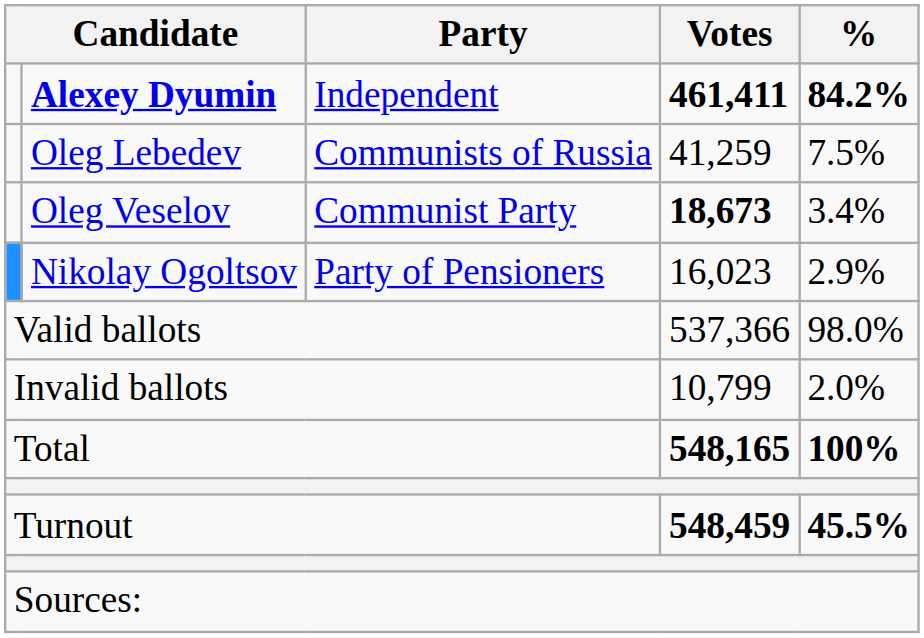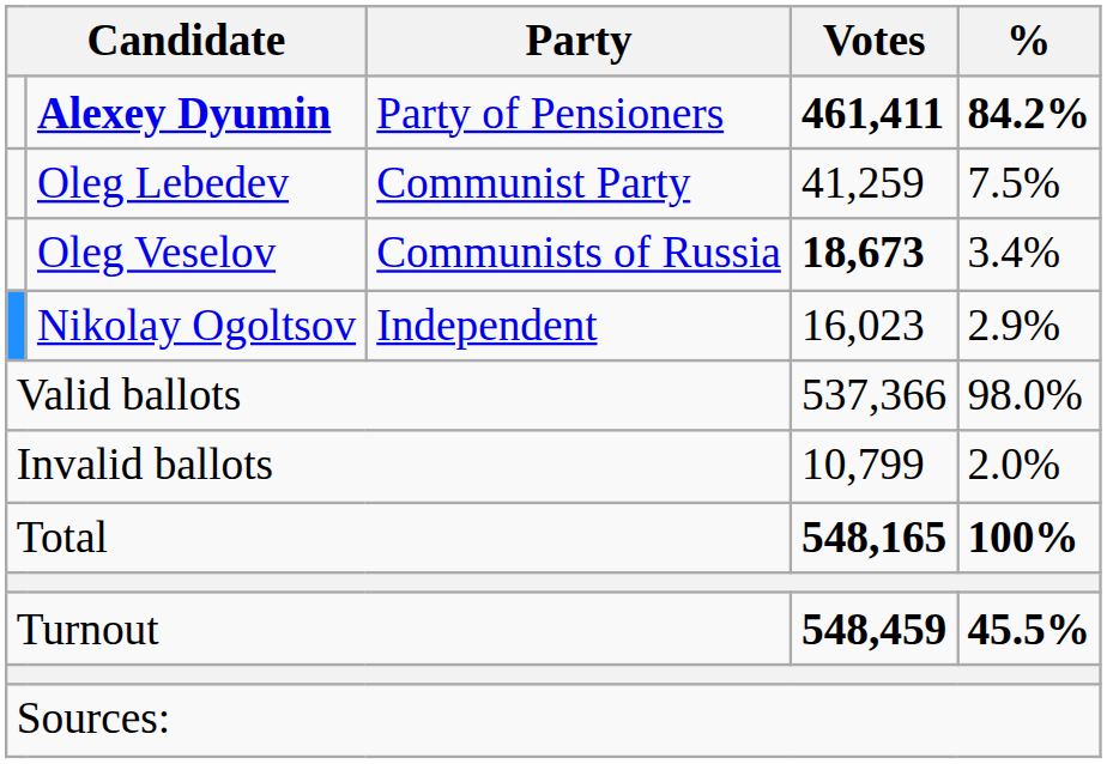Alexey Dyumin | Party: Independent -> Party of Pensioners
Oleg Lebedev | Party: Communists of Russia -> Communist Party
Oleg Veselov | Party: Communist Party -> Communists of Russia
Nikolay Ogoltsov | Party: Party of Pensioners -> Independent
